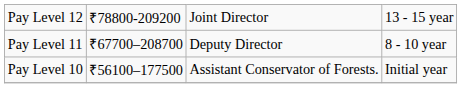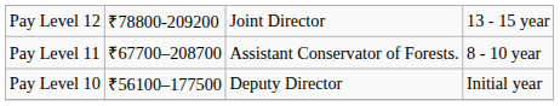Pay Level 11 | column 3: Deputy Director -> Assistant Conservator of Forests.
Pay Level 10 | column 3: Assistant Conservator of Forests. -> Deputy Director
